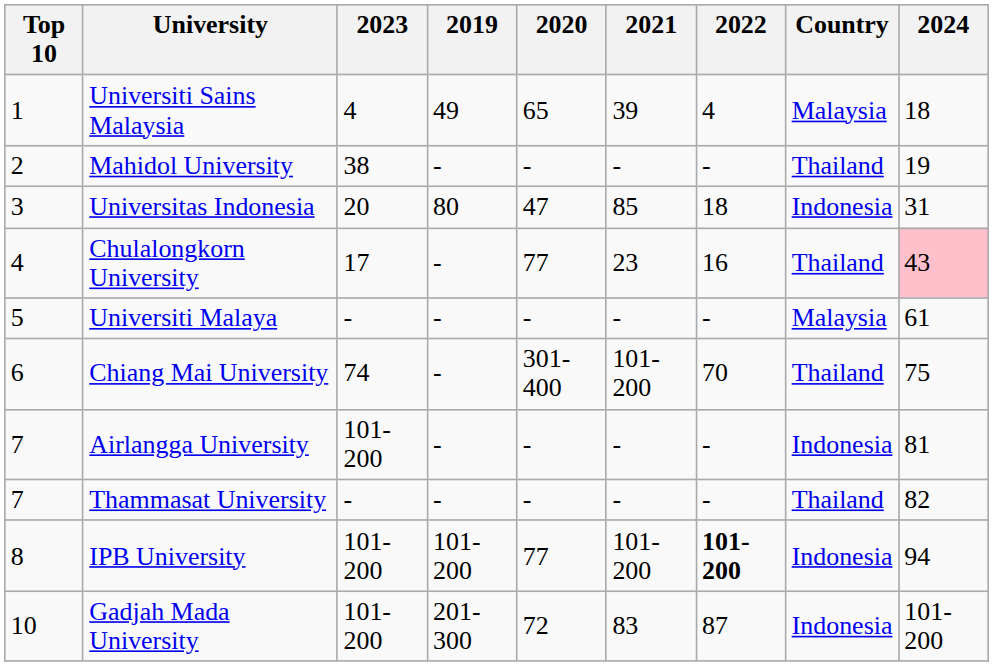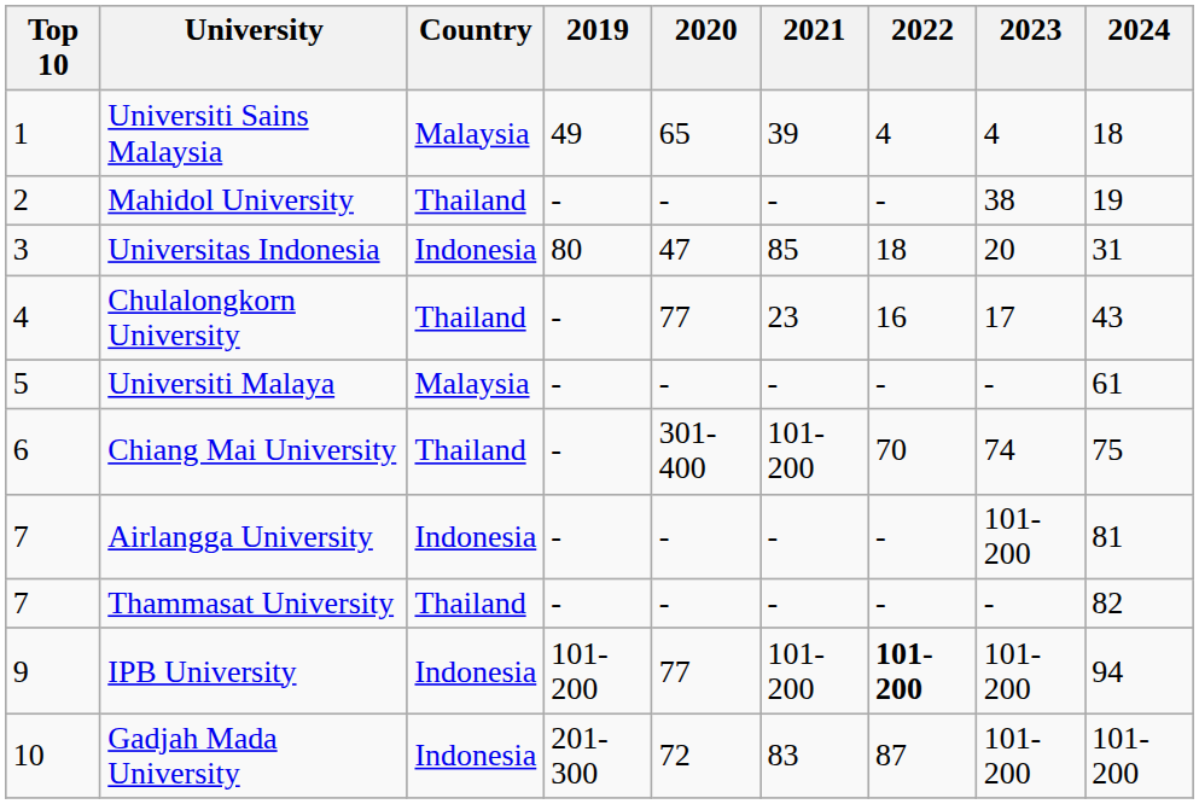columns swapped: Country <-> 2023
Chulalongkorn University | 2024: pink background -> no background
IPB University | Top 10: 8 -> 9
